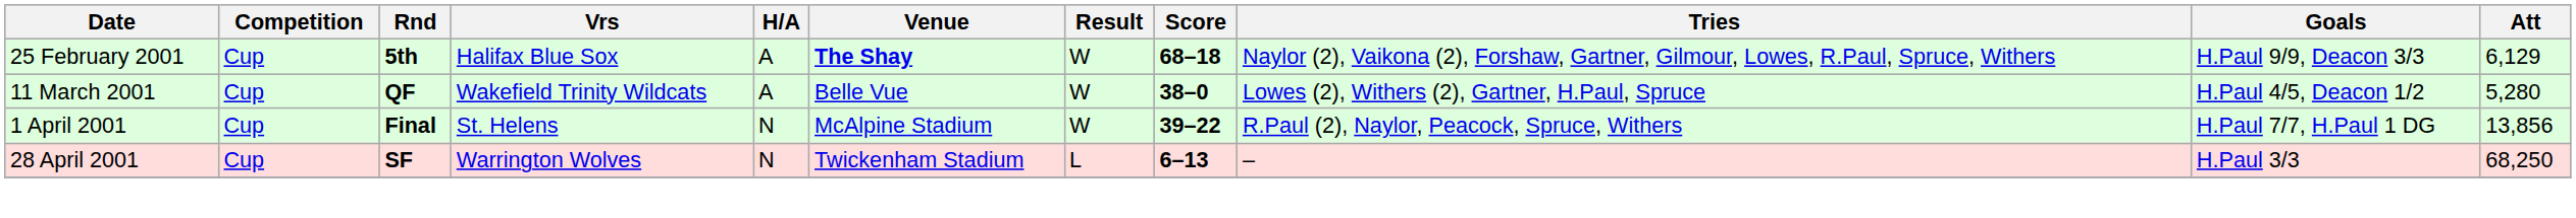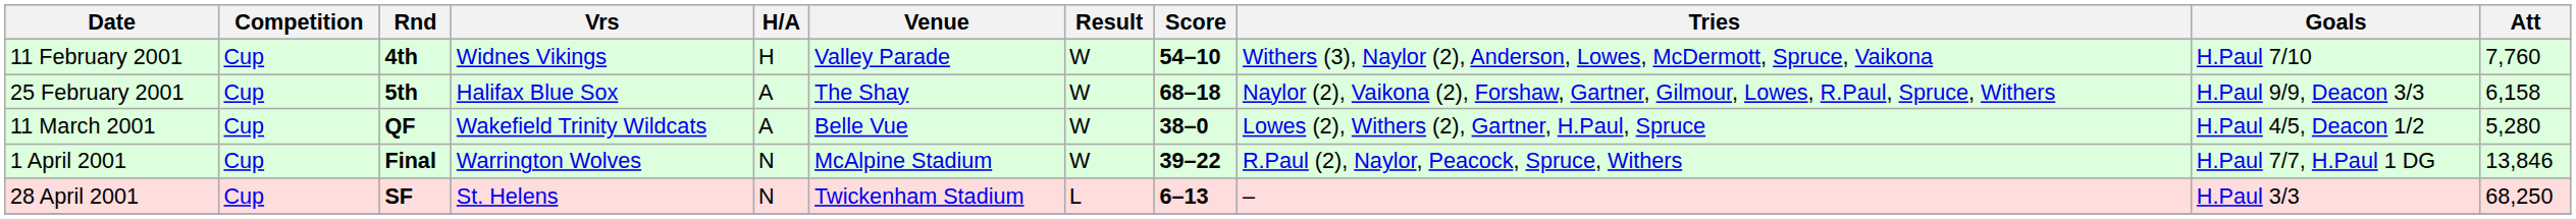+ row: 11 February 2001 | Cup | 4th | Widnes Vikings | H | Valley Parade | W | 54–10 | Withers (3), Naylor (2), Anderson, Lowes, McDermott, Spruce, Vaikona | H.Paul 7/10 | 7,760
25 February 2001 | Venue: bold -> normal
25 February 2001 | Att: 6,129 -> 6,158
1 April 2001 | Vrs: St. Helens -> Warrington Wolves
1 April 2001 | Att: 13,856 -> 13,846
28 April 2001 | Vrs: Warrington Wolves -> St. Helens
